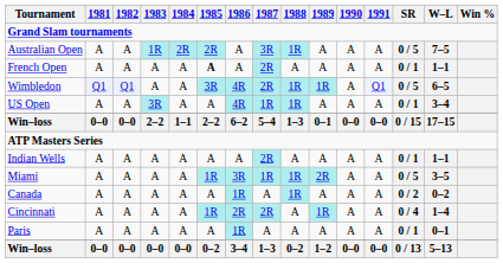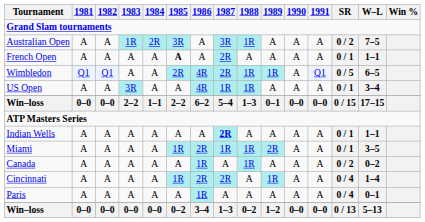Australian Open | 1985: 2R -> 3R
Australian Open | SR: 0 / 5 -> 0 / 2
Wimbledon | 1985: 3R -> 2R
Indian Wells | 1987: normal -> bold
Miami | 1986: 3R -> 2R
Miami | SR: 0 / 5 -> 0 / 1
Paris | SR: 0 / 1 -> 0 / 4
